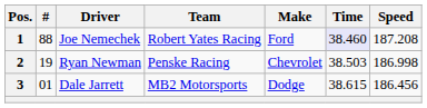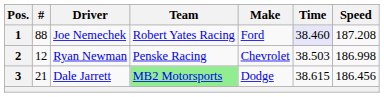2 | #: 19 -> 12
3 | #: 01 -> 21
3 | Team: no background -> lightgreen background
